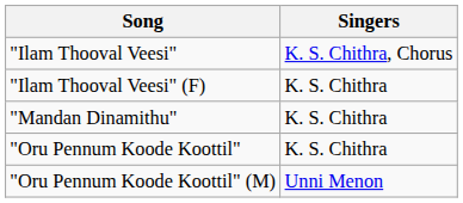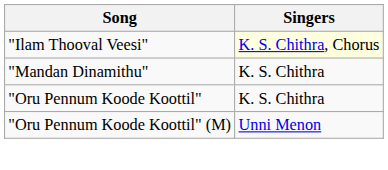"Ilam Thooval Veesi" | Singers: no background -> lightyellow background
- row: "Ilam Thooval Veesi" (F) | K. S. Chithra
